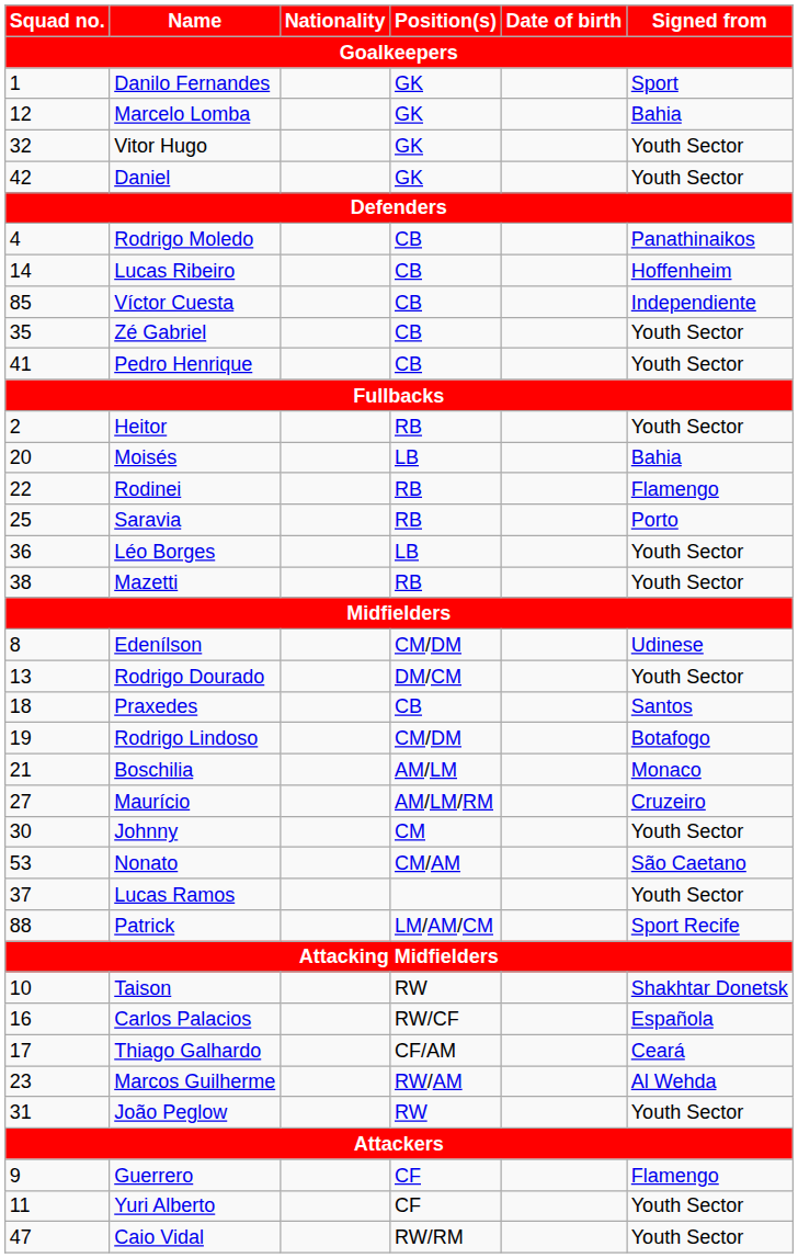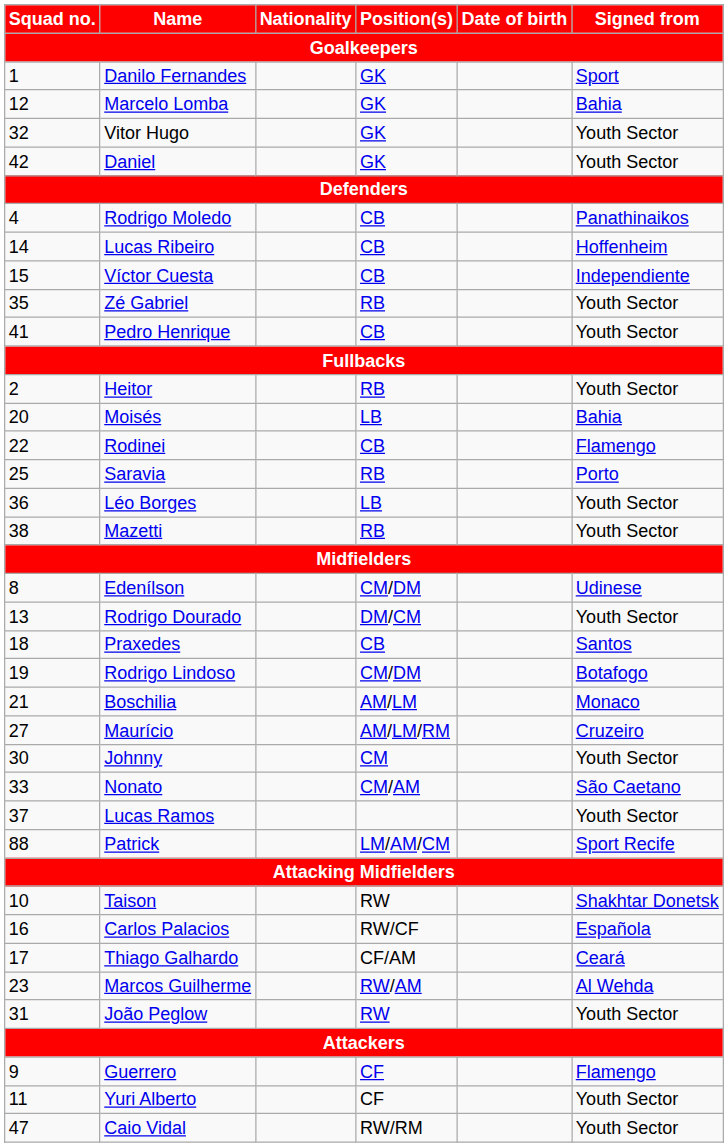Víctor Cuesta | Squad no.: 85 -> 15
Zé Gabriel | Position(s): CB -> RB
Rodinei | Position(s): RB -> CB
Nonato | Squad no.: 53 -> 33
